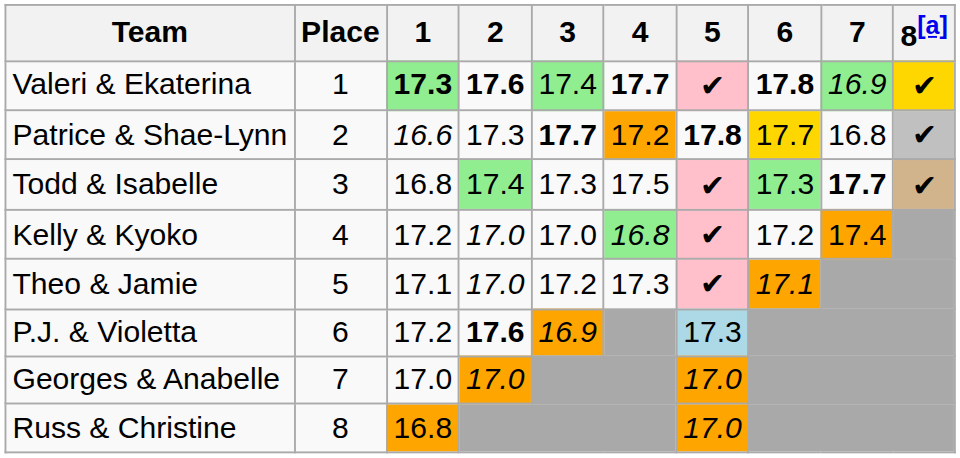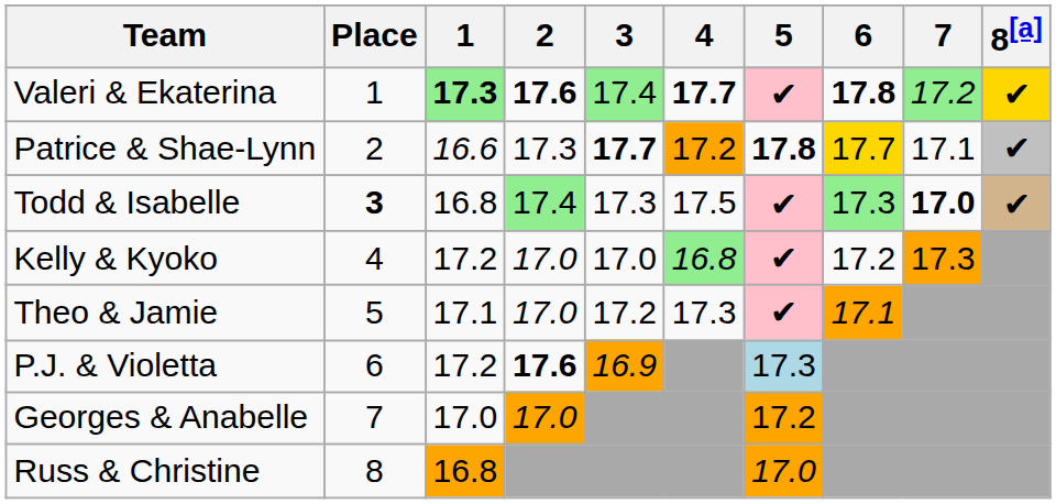Valeri & Ekaterina | 7: 16.9 -> 17.2
Patrice & Shae-Lynn | 7: 16.8 -> 17.1
Todd & Isabelle | Place: normal -> bold
Todd & Isabelle | 7: 17.7 -> 17.0
Kelly & Kyoko | 7: 17.4 -> 17.3
Georges & Anabelle | 5: 17.0 -> 17.2
